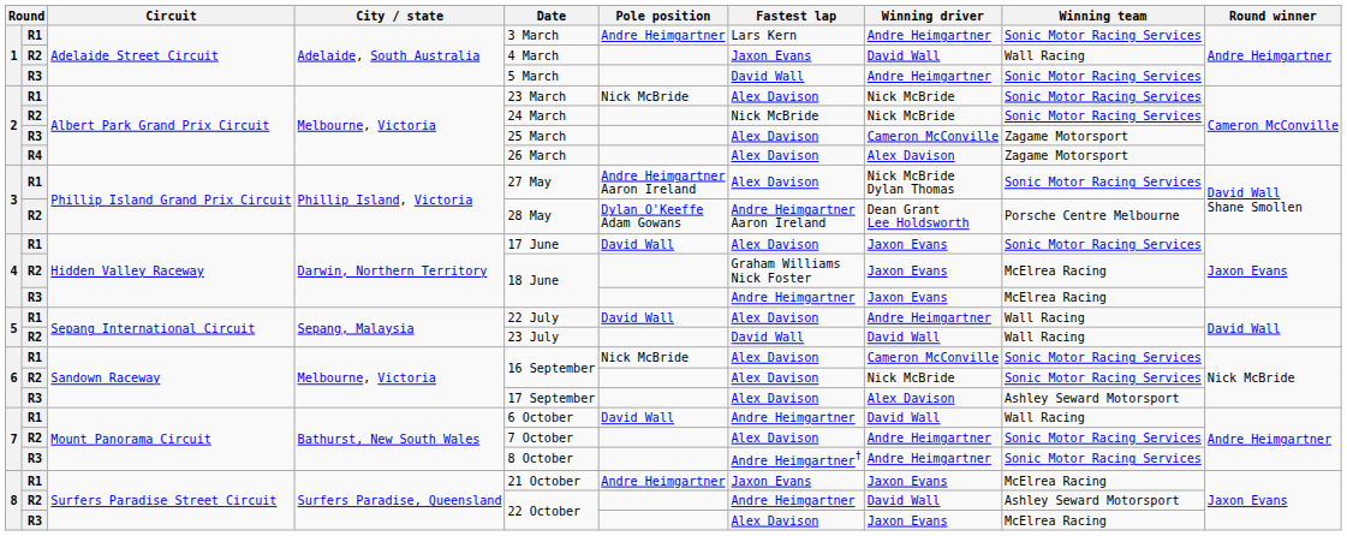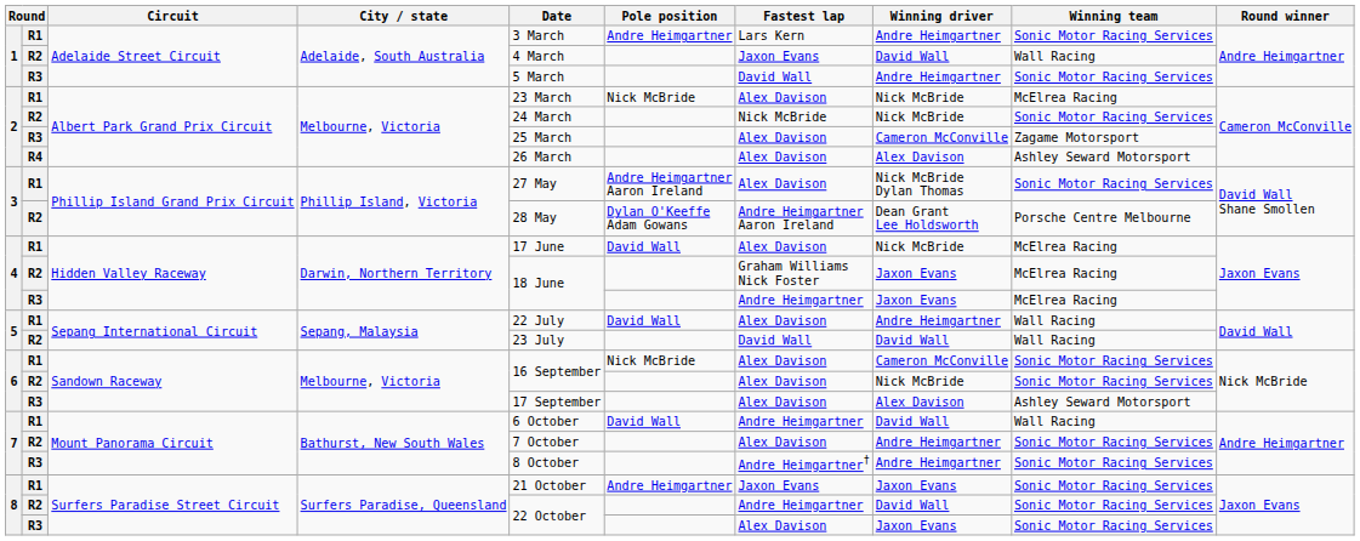2 / R1 | Winning team: Sonic Motor Racing Services -> McElrea Racing
2 / R4 | Winning team: Zagame Motorsport -> Ashley Seward Motorsport
4 / R1 | Winning driver: Jaxon Evans -> Nick McBride
4 / R1 | Winning team: Sonic Motor Racing Services -> McElrea Racing
8 / R1 | Winning team: McElrea Racing -> Sonic Motor Racing Services
8 / R2 | Winning team: Ashley Seward Motorsport -> Sonic Motor Racing Services
8 / R3 | Winning team: McElrea Racing -> Sonic Motor Racing Services
